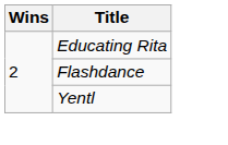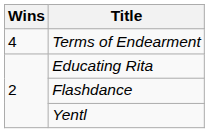+ row: 4 | Terms of Endearment
